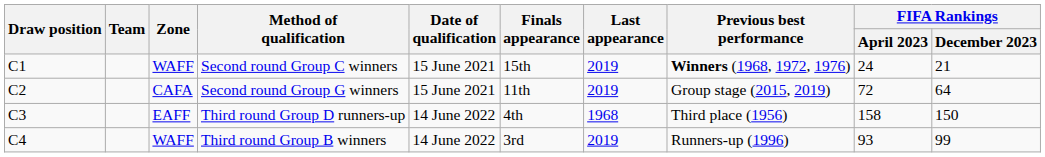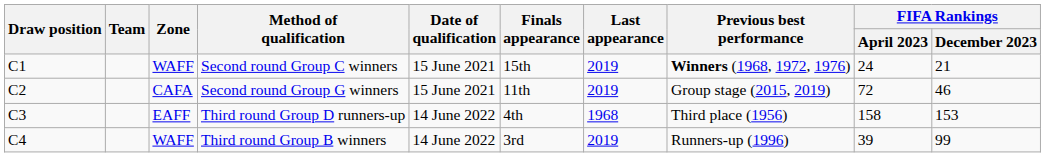Second round Group G winners | FIFA Rankings / December 2023: 64 -> 46
Third round Group D runners-up | FIFA Rankings / December 2023: 150 -> 153
Third round Group B winners | FIFA Rankings / April 2023: 93 -> 39
